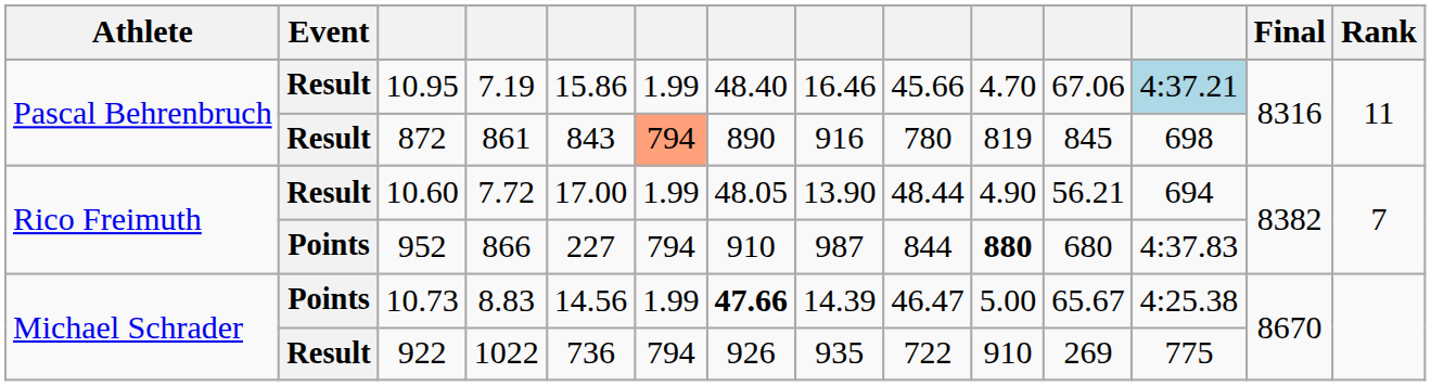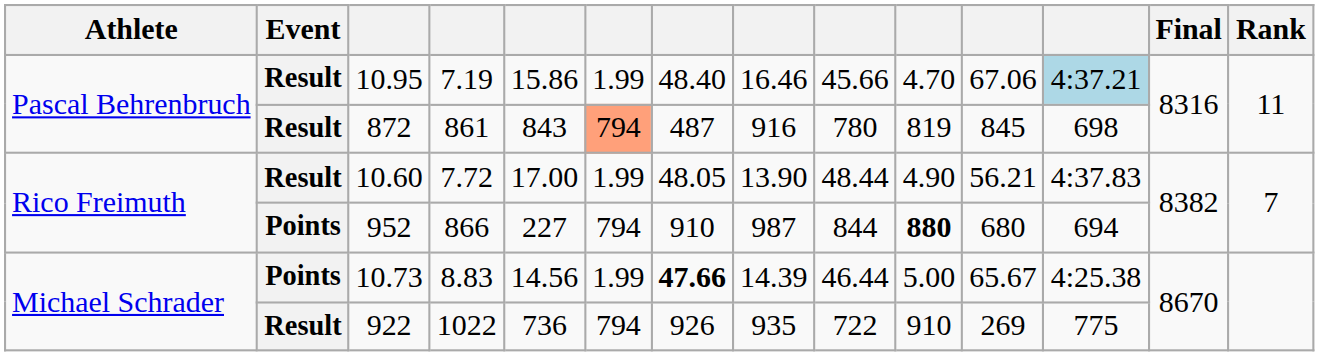872 | column 7: 890 -> 487
10.60 | column 12: 694 -> 4:37.83
952 | column 12: 4:37.83 -> 694
10.73 | column 9: 46.47 -> 46.44
